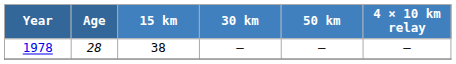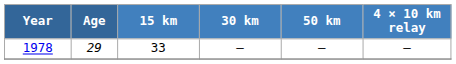1978 | Age: 28 -> 29
1978 | 15 km: 38 -> 33
